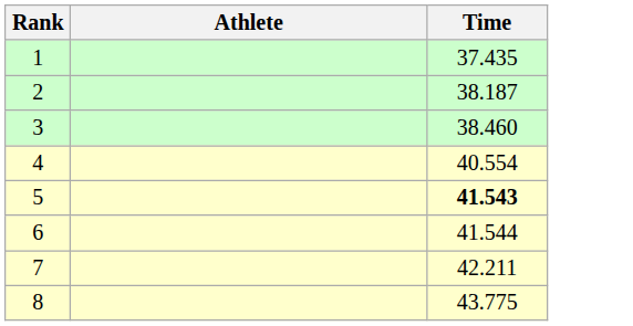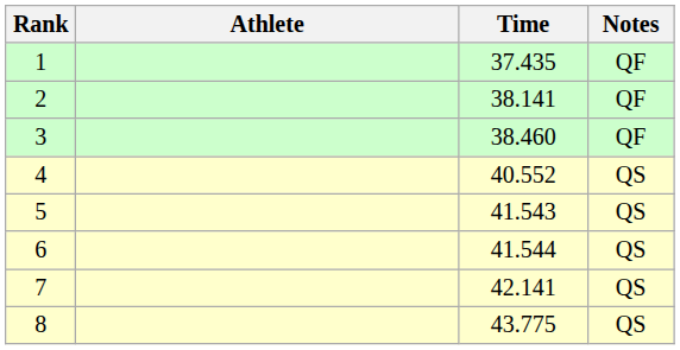+ column: Notes | QF | QF | QF | QS | QS | QS | QS | QS
2 | Time: 38.187 -> 38.141
4 | Time: 40.554 -> 40.552
5 | Time: bold -> normal
7 | Time: 42.211 -> 42.141
